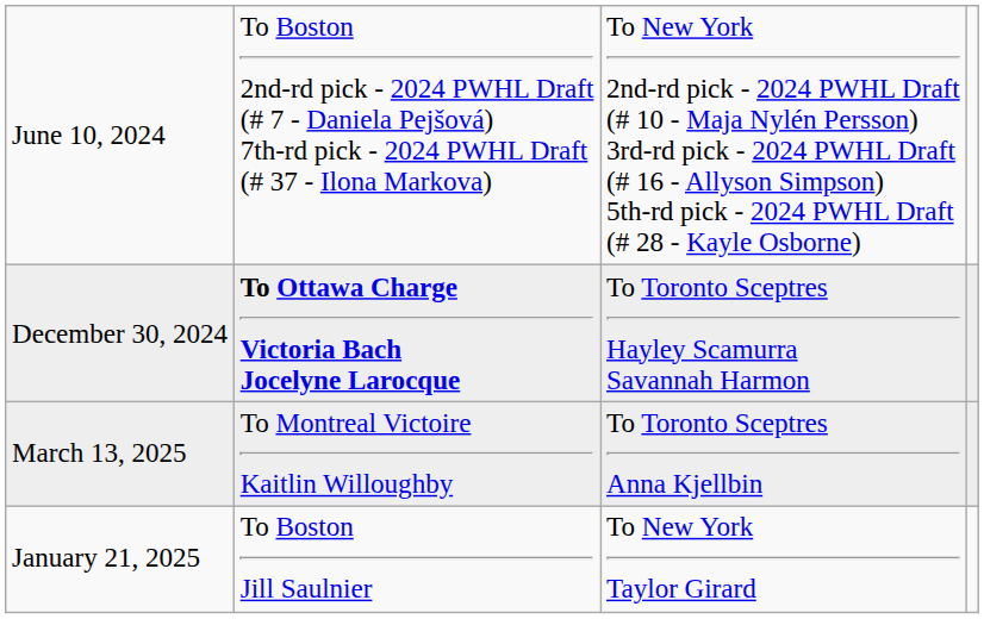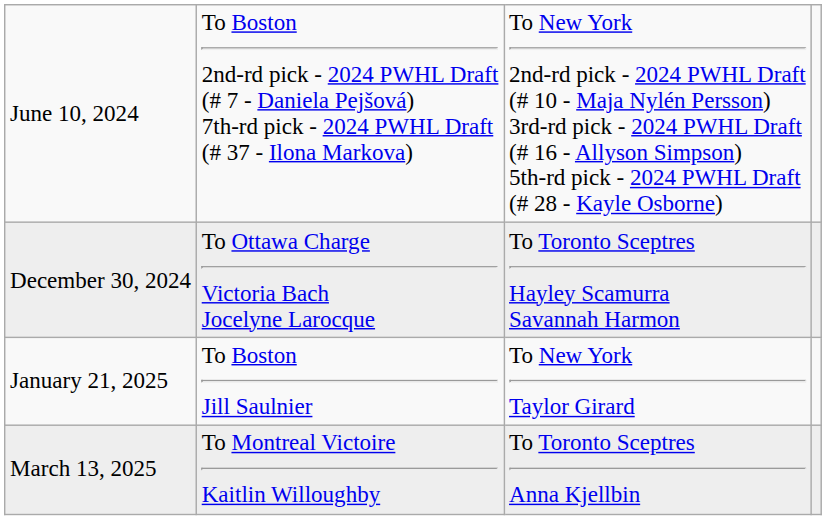December 30, 2024 | column 2: bold -> normal
rows swapped: January 21, 2025 <-> March 13, 2025
